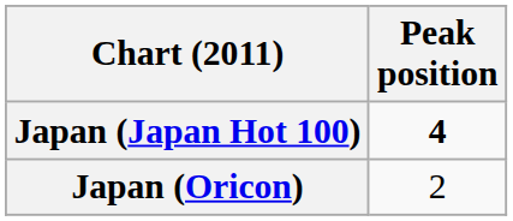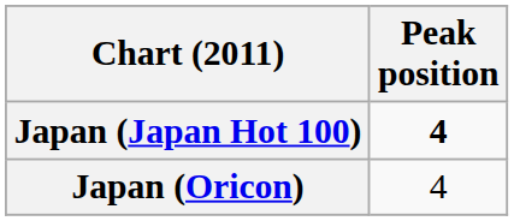Japan (Oricon) | Peak position: 2 -> 4
